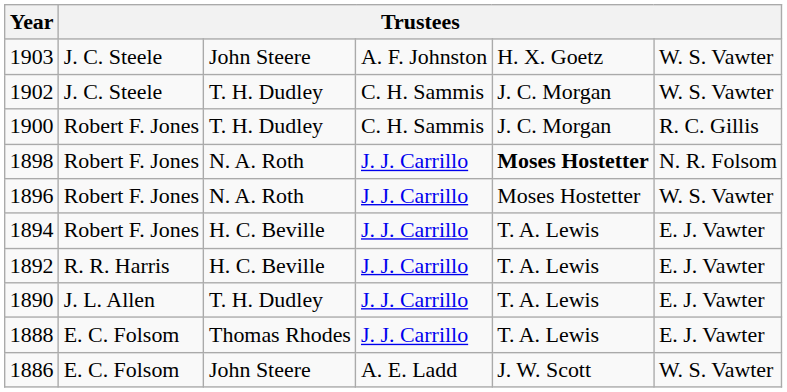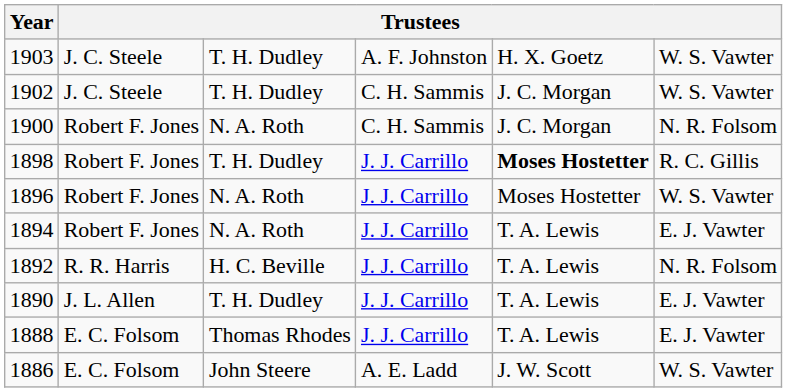1903 | column 3: John Steere -> T. H. Dudley
1900 | column 3: T. H. Dudley -> N. A. Roth
1900 | column 6: R. C. Gillis -> N. R. Folsom
1898 | column 3: N. A. Roth -> T. H. Dudley
1898 | column 6: N. R. Folsom -> R. C. Gillis
1894 | column 3: H. C. Beville -> N. A. Roth
1892 | column 6: E. J. Vawter -> N. R. Folsom
